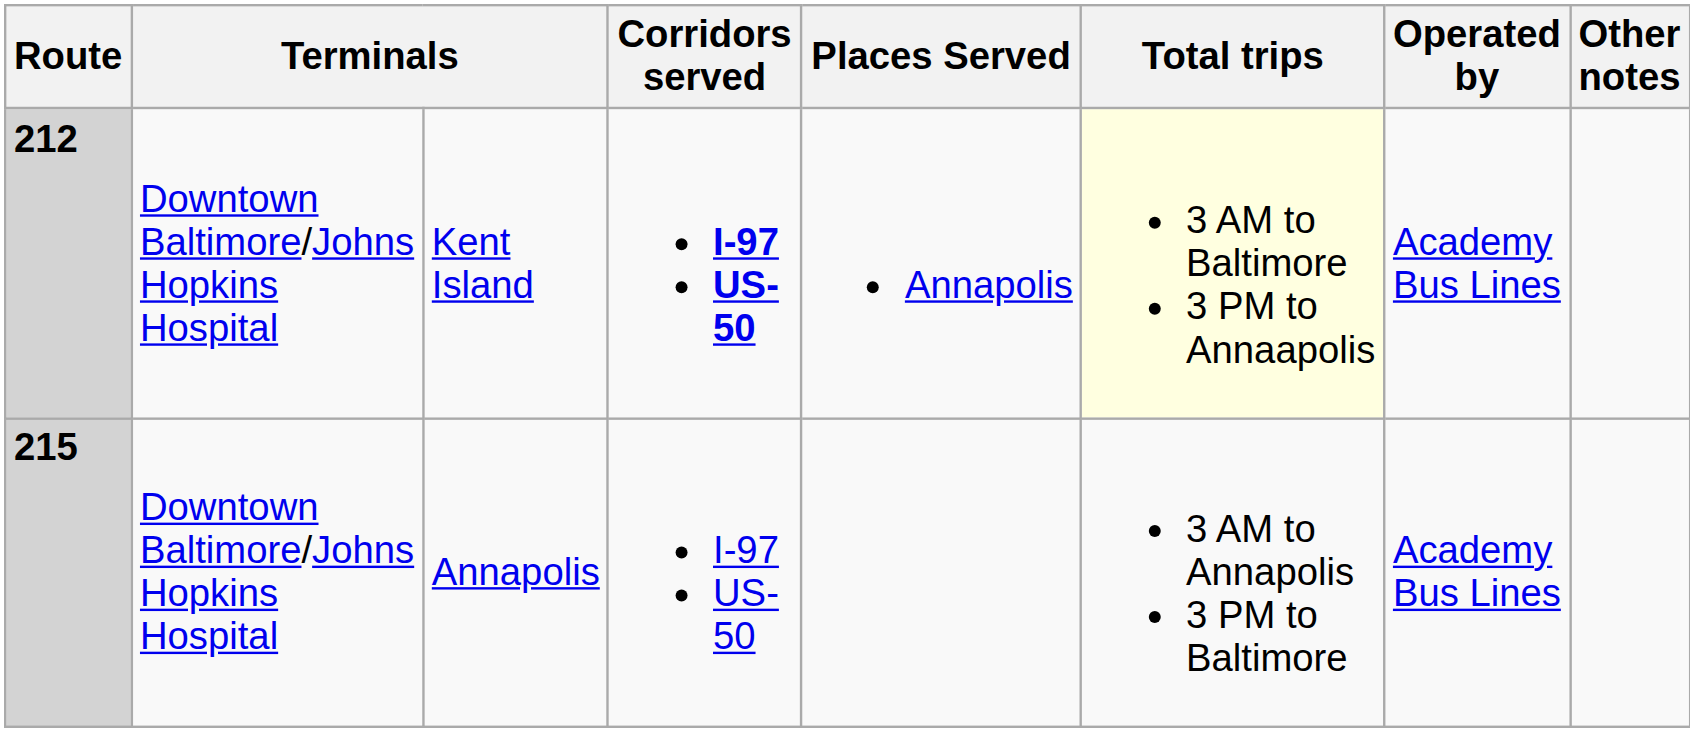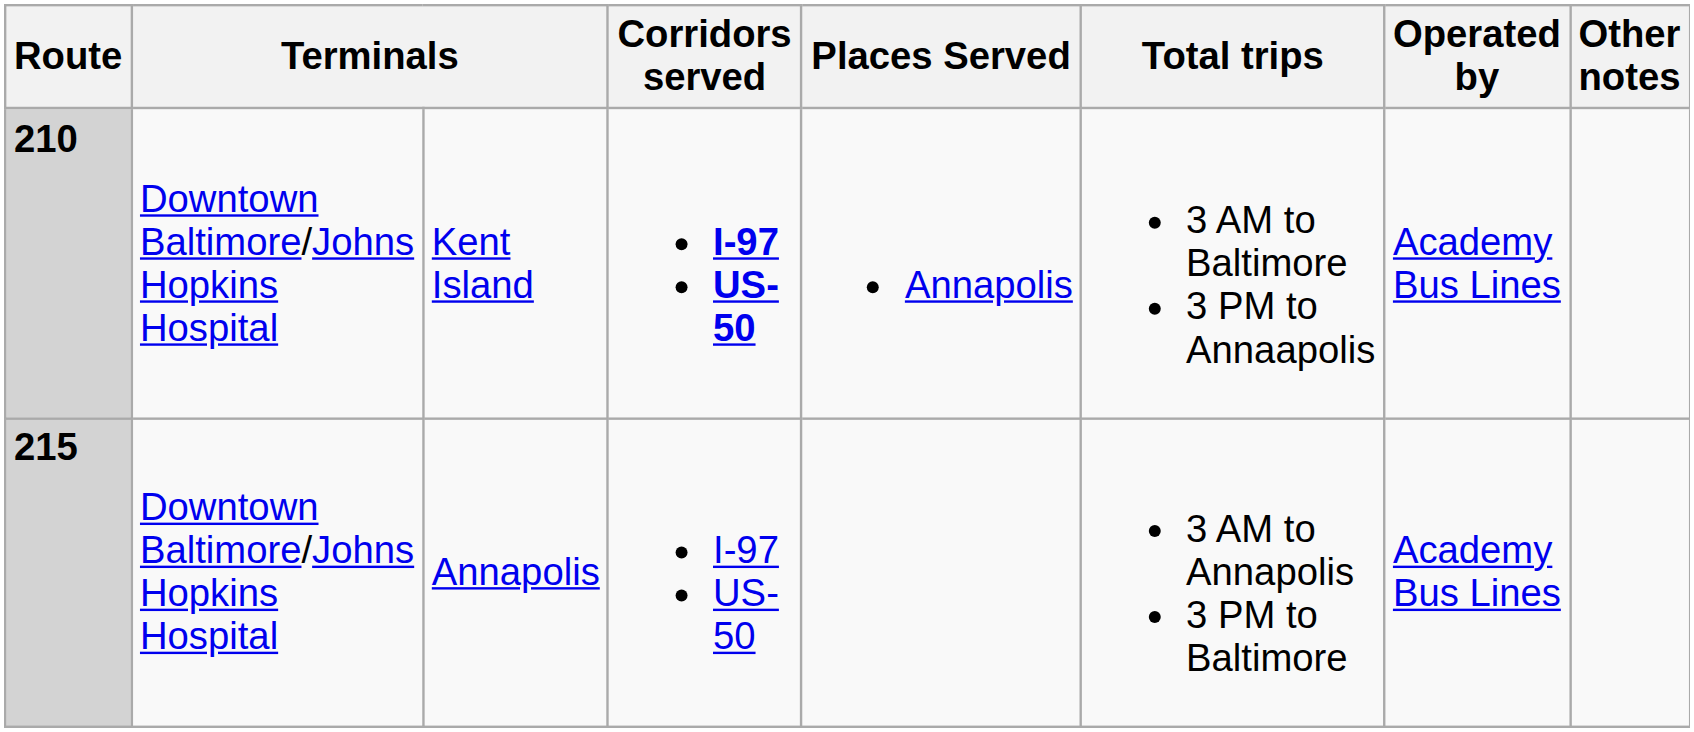Kent Island | Route: 212 -> 210
Kent Island | Total trips: lightyellow background -> no background
